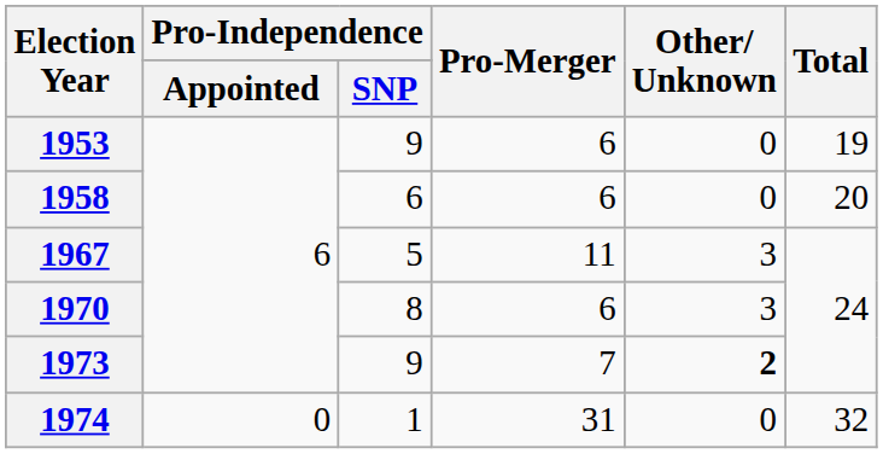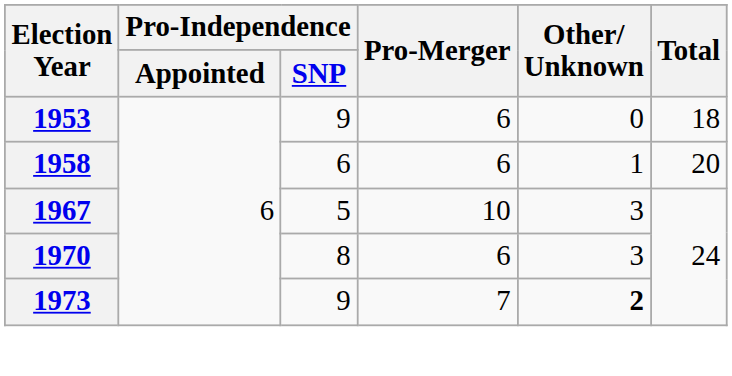1953 | Total: 19 -> 18
1958 | Other/ Unknown: 0 -> 1
1967 | Pro-Merger: 11 -> 10
- row: 1974 | 0 | 1 | 31 | 0 | 32
